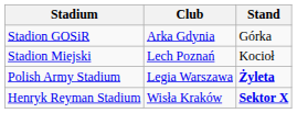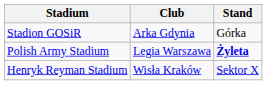- row: Stadion Miejski | Lech Poznań | Kocioł
Henryk Reyman Stadium | Stand: bold -> normal
